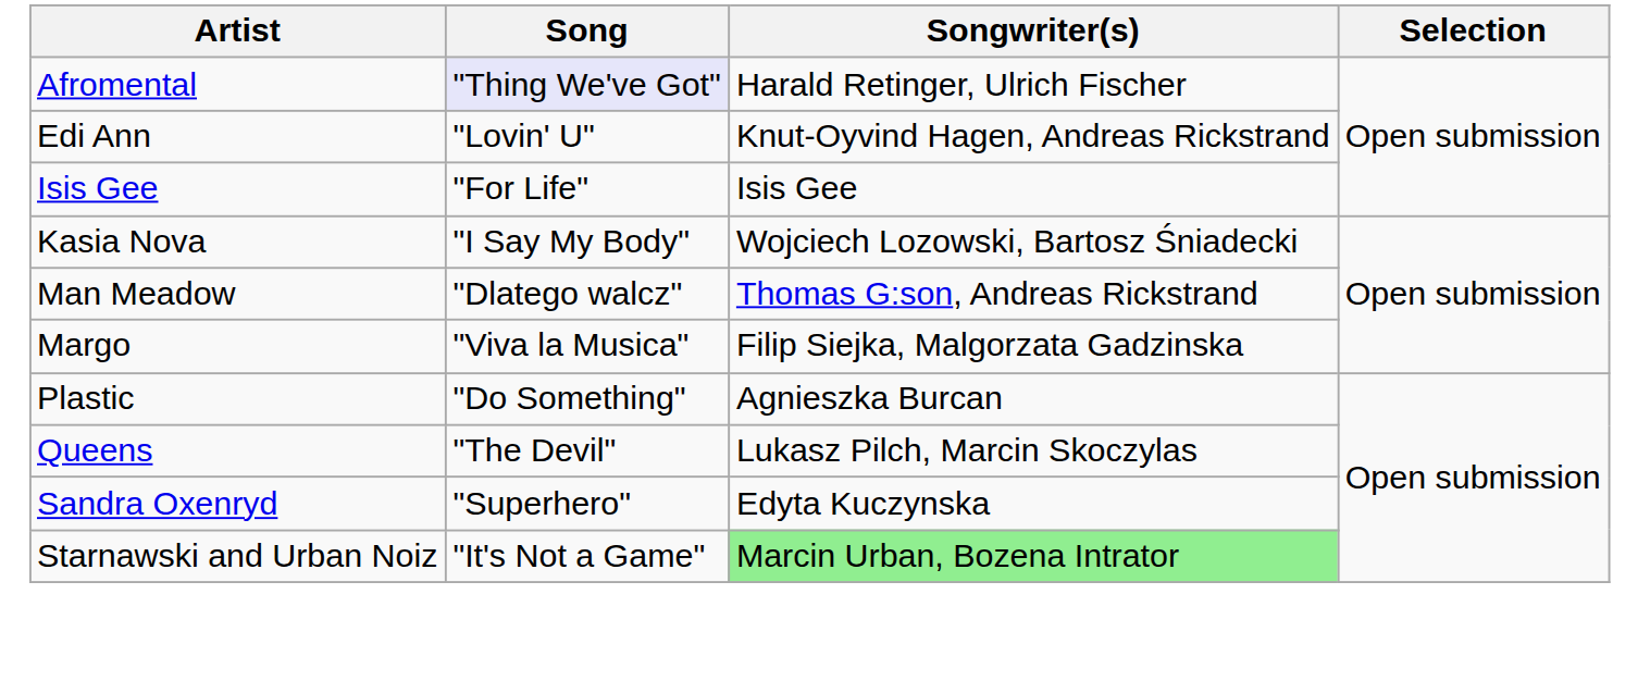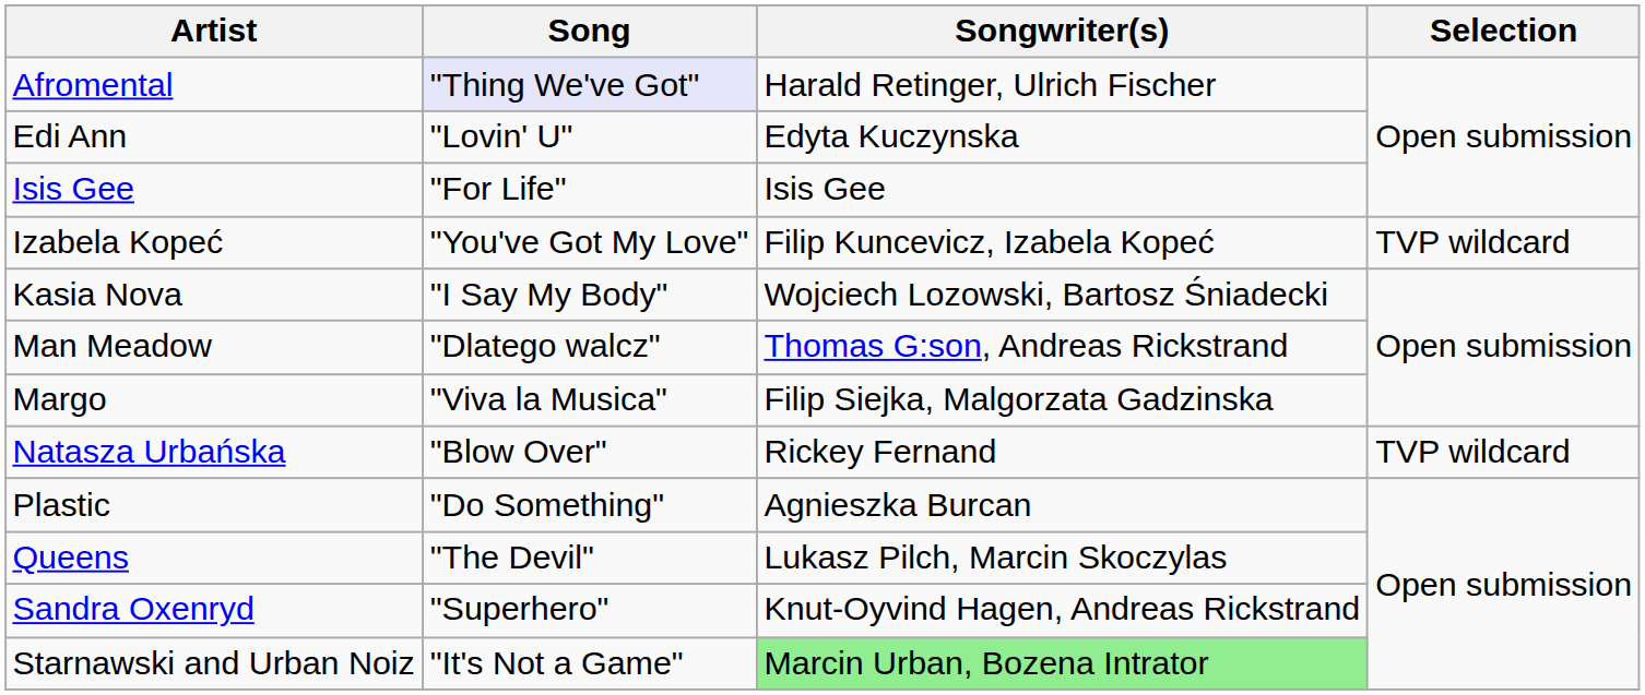Edi Ann | Songwriter(s): Knut-Oyvind Hagen, Andreas Rickstrand -> Edyta Kuczynska
+ row: Izabela Kopeć | "You've Got My Love" | Filip Kuncevicz, Izabela Kopeć | TVP wildcard
+ row: Natasza Urbańska | "Blow Over" | Rickey Fernand | TVP wildcard
Sandra Oxenryd | Songwriter(s): Edyta Kuczynska -> Knut-Oyvind Hagen, Andreas Rickstrand
